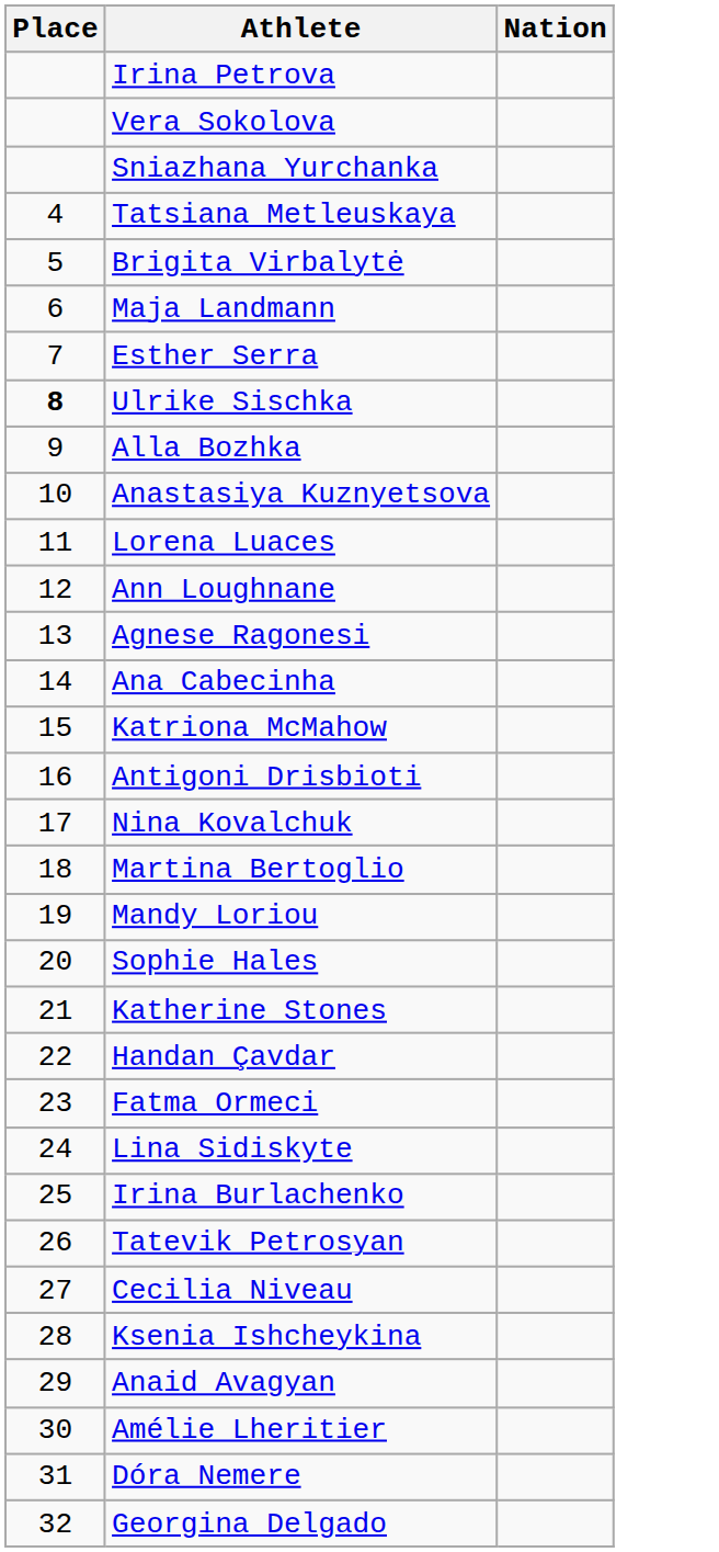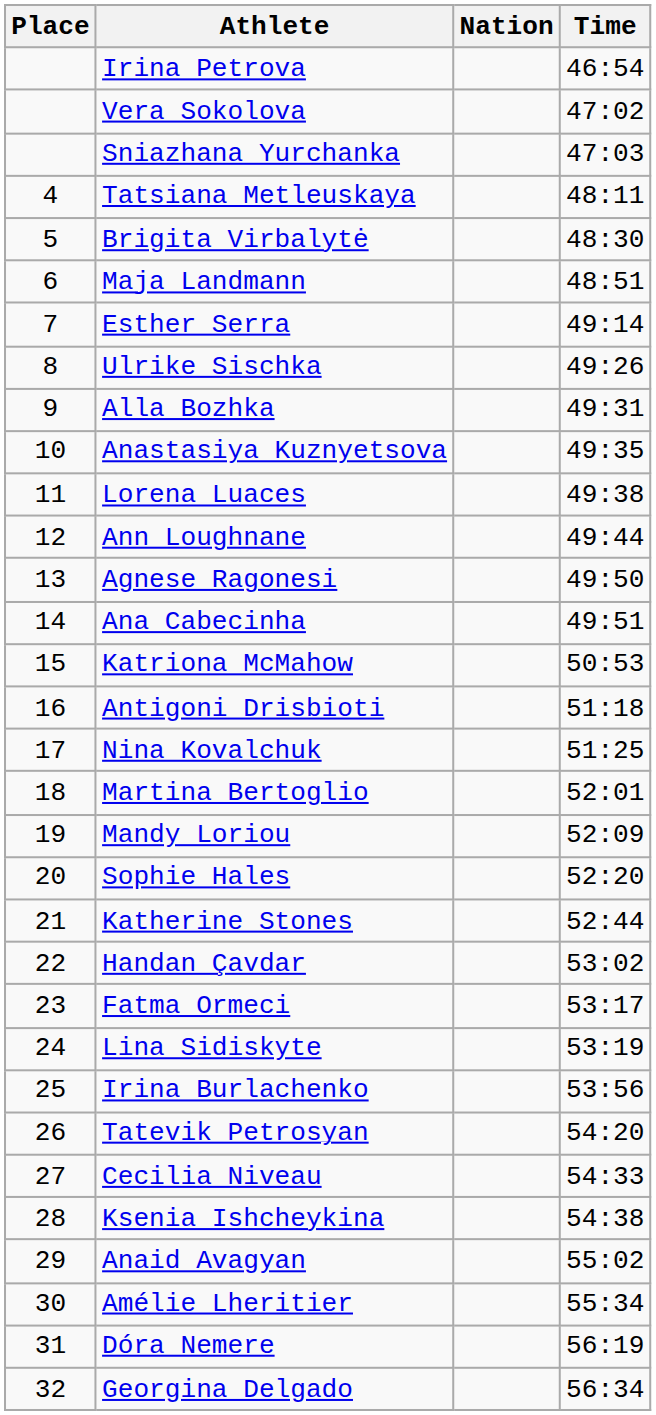+ column: Time | 46:54 | 47:02 | 47:03 | 48:11 | 48:30 | 48:51 | 49:14 | 49:26 | 49:31 | 49:35 | 49:38 | 49:44 | 49:50 | 49:51 | 50:53 | 51:18 | 51:25 | 52:01 | 52:09 | 52:20 | 52:44 | 53:02 | 53:17 | 53:19 | 53:56 | 54:20 | 54:33 | 54:38 | 55:02 | 55:34 | 56:19 | 56:34
Ulrike Sischka | Place: bold -> normal
